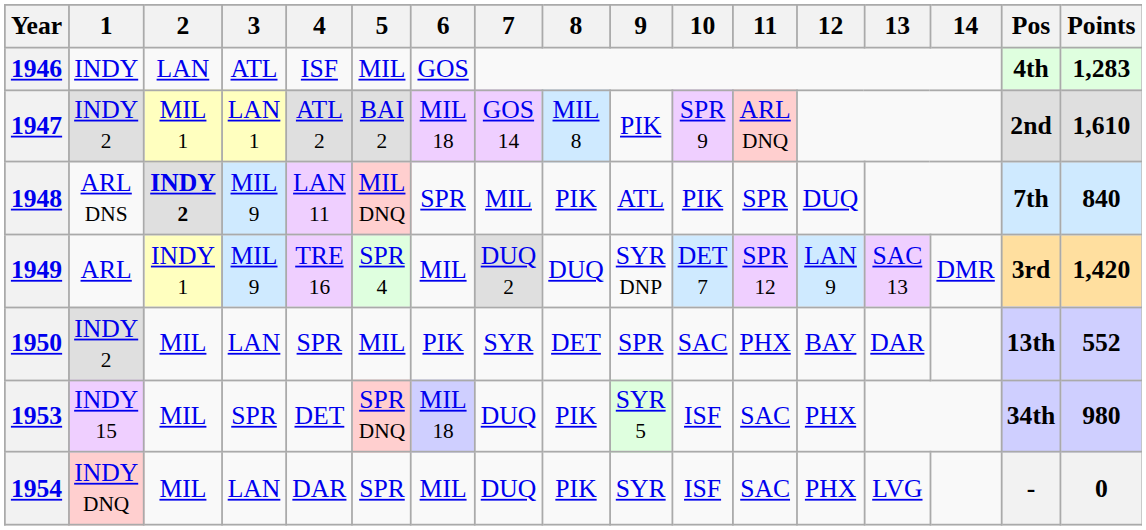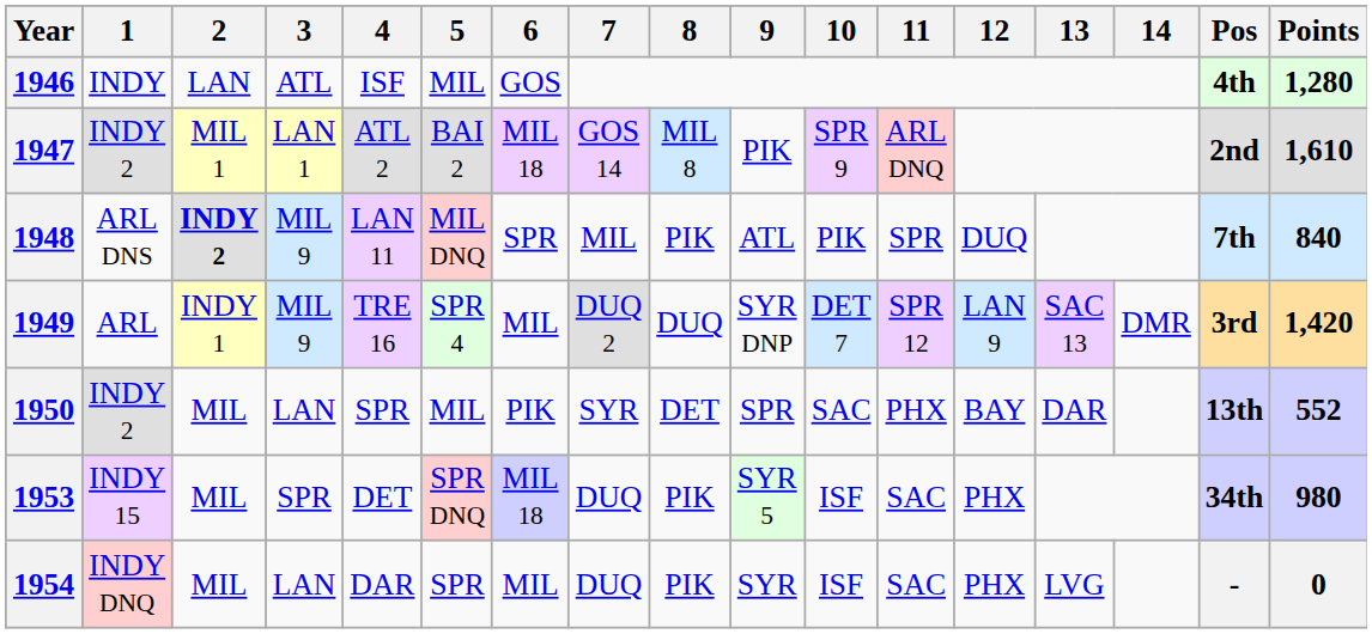1946 | Points: 1,283 -> 1,280
